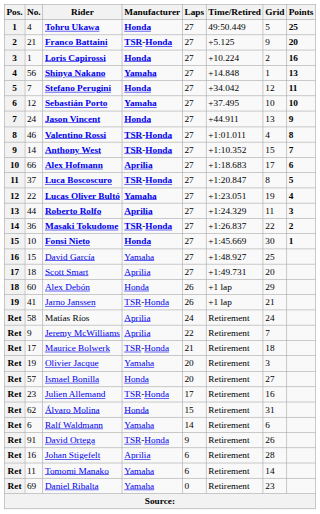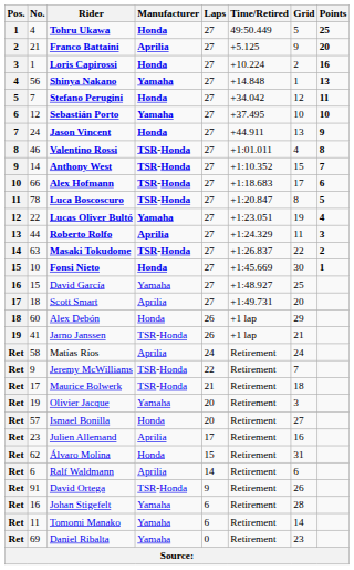Franco Battaini | Manufacturer: TSR-Honda -> Aprilia
Alex Hofmann | Manufacturer: Aprilia -> TSR-Honda
Luca Boscoscuro | No.: 37 -> 78
Masaki Tokudome | No.: 36 -> 63
Jeremy McWilliams | Manufacturer: Aprilia -> TSR-Honda
Julien Allemand | Manufacturer: TSR-Honda -> Aprilia
Ralf Waldmann | Manufacturer: Yamaha -> Aprilia
Johan Stigefelt | Manufacturer: Aprilia -> Yamaha
